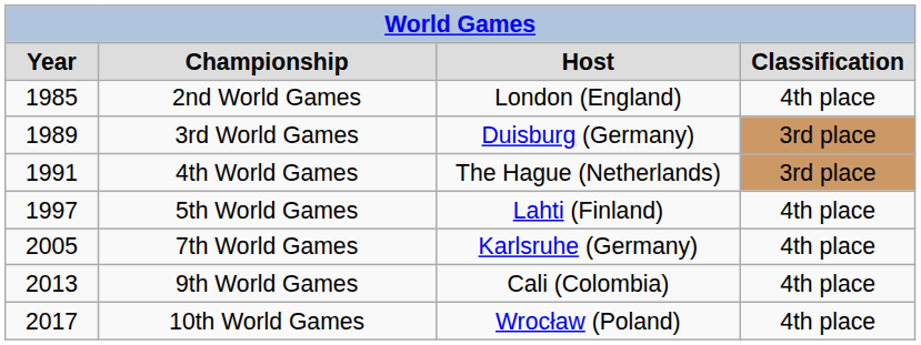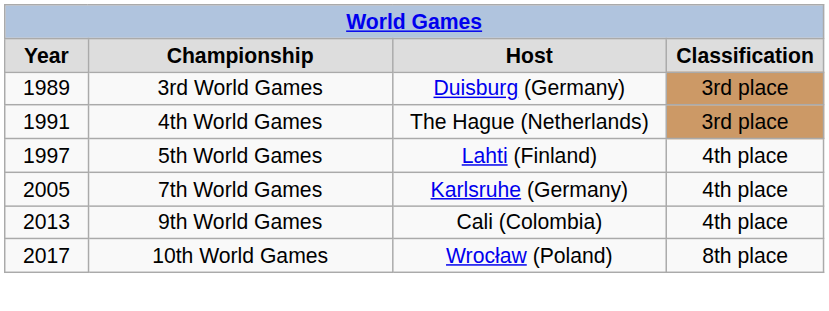- row: 1985 | 2nd World Games | London (England) | 4th place
10th World Games | column 4: 4th place -> 8th place
